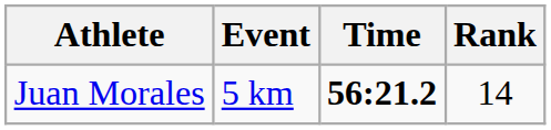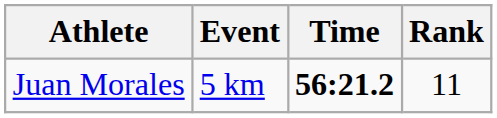Juan Morales | Rank: 14 -> 11
